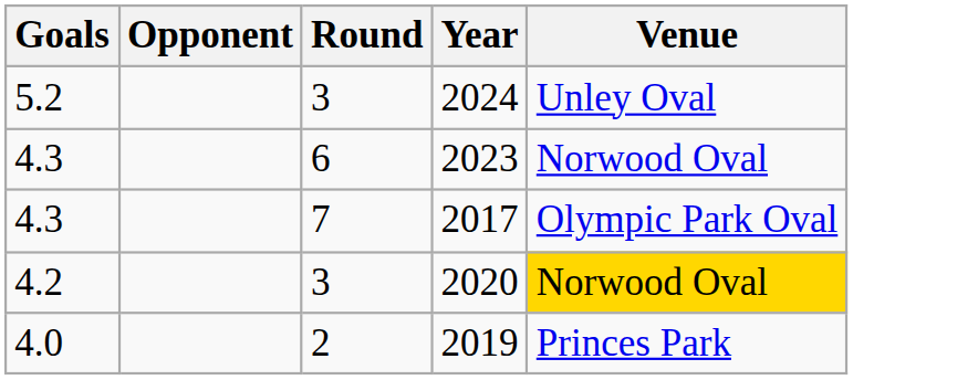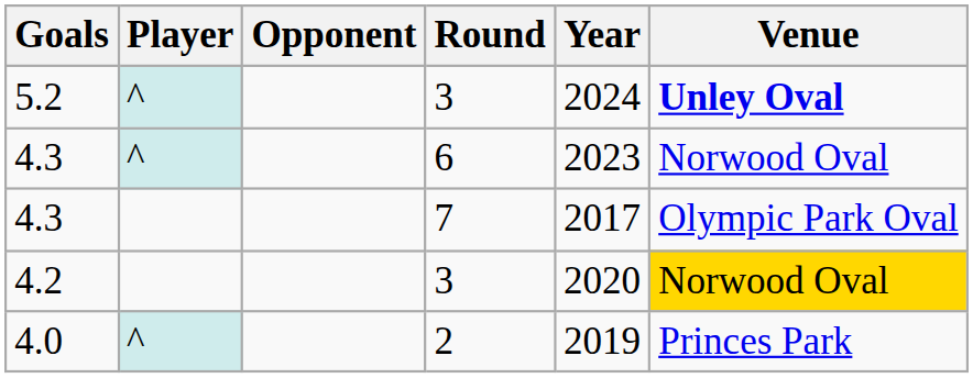+ column: Player | ^ | ^ | ^
5.2 | Venue: normal -> bold
